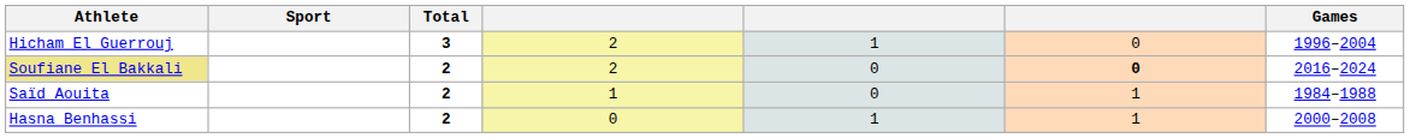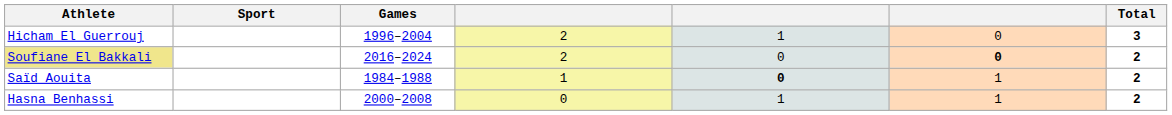columns swapped: Games <-> Total
Saïd Aouita | column 5: normal -> bold
